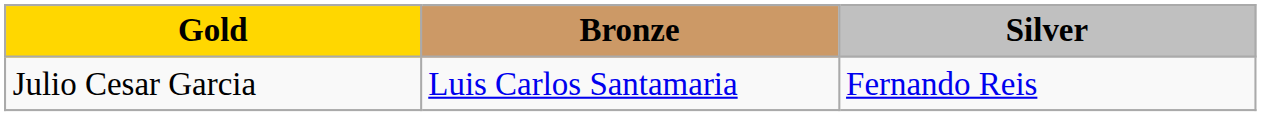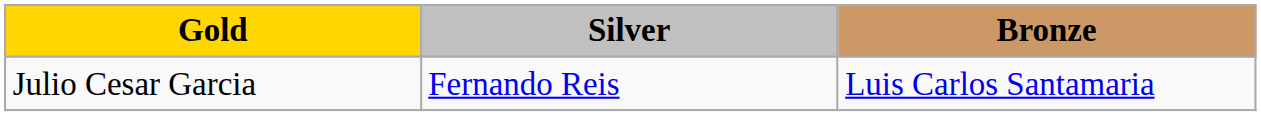columns swapped: Silver <-> Bronze
